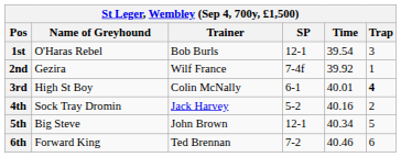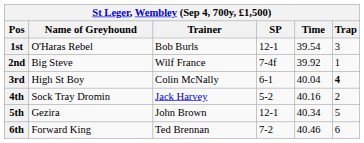2nd | Name of Greyhound: Gezira -> Big Steve
3rd | Time: 40.01 -> 40.04
5th | Name of Greyhound: Big Steve -> Gezira
